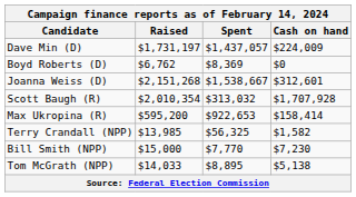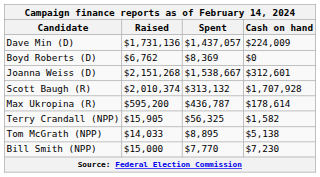Dave Min (D) | Raised: $1,731,197 -> $1,731,136
Scott Baugh (R) | Raised: $2,010,354 -> $2,010,374
Scott Baugh (R) | Spent: $313,032 -> $313,132
Max Ukropina (R) | Spent: $922,653 -> $436,787
Max Ukropina (R) | Cash on hand: $158,414 -> $178,614
Terry Crandall (NPP) | Raised: $13,985 -> $15,905
rows swapped: Tom McGrath (NPP) <-> Bill Smith (NPP)
